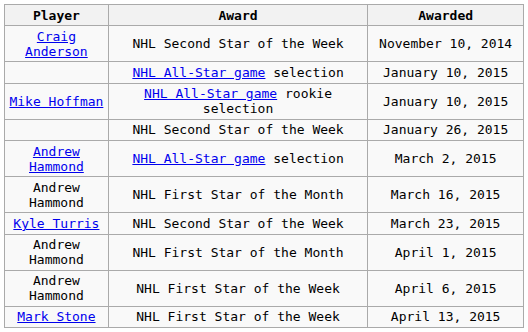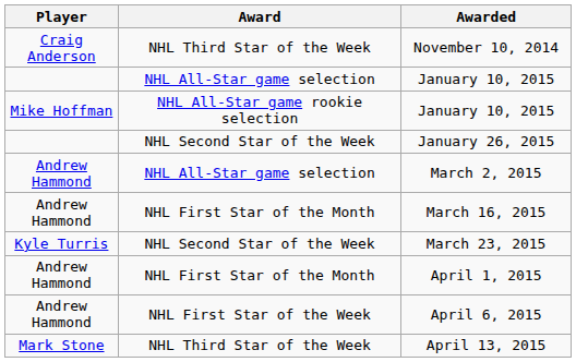November 10, 2014 | Award: NHL Second Star of the Week -> NHL Third Star of the Week
April 13, 2015 | Award: NHL First Star of the Week -> NHL Third Star of the Week
